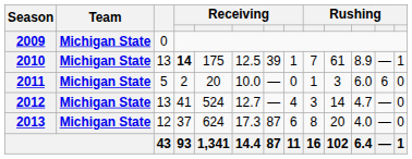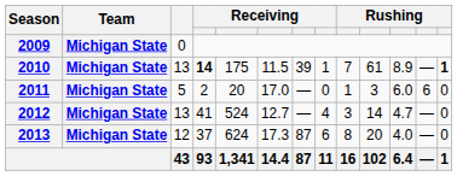2010 | column 6: 12.5 -> 11.5
2010 | column 13: normal -> bold
2011 | column 6: 10.0 -> 17.0
